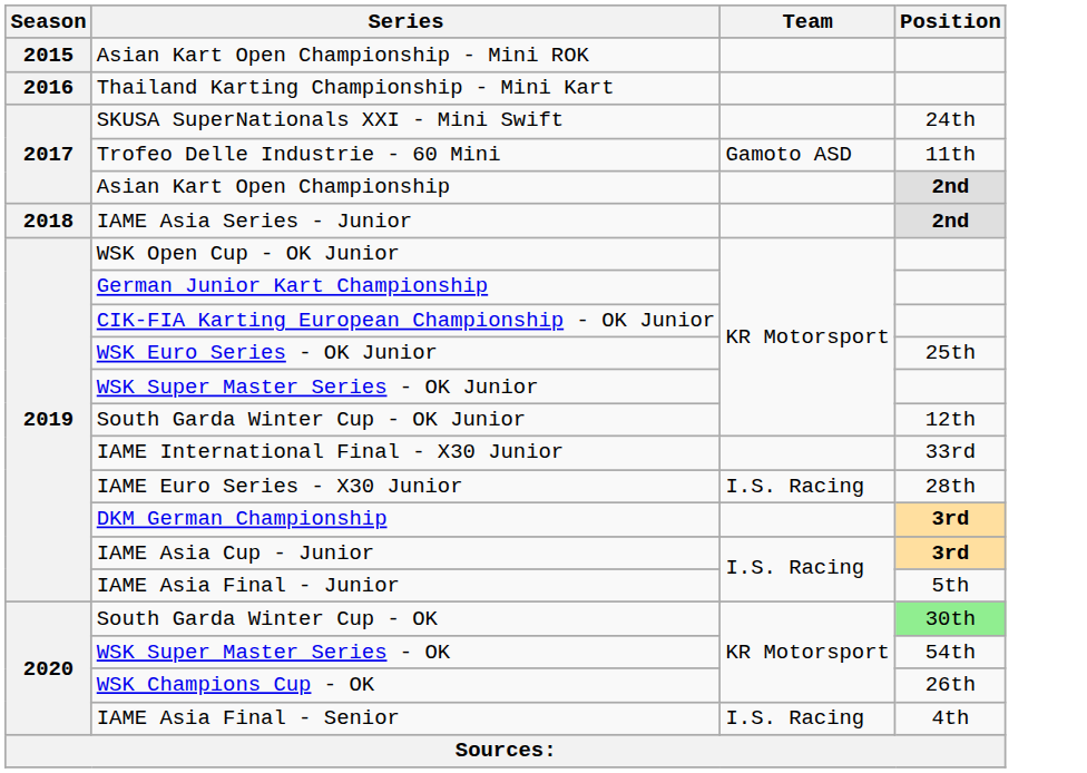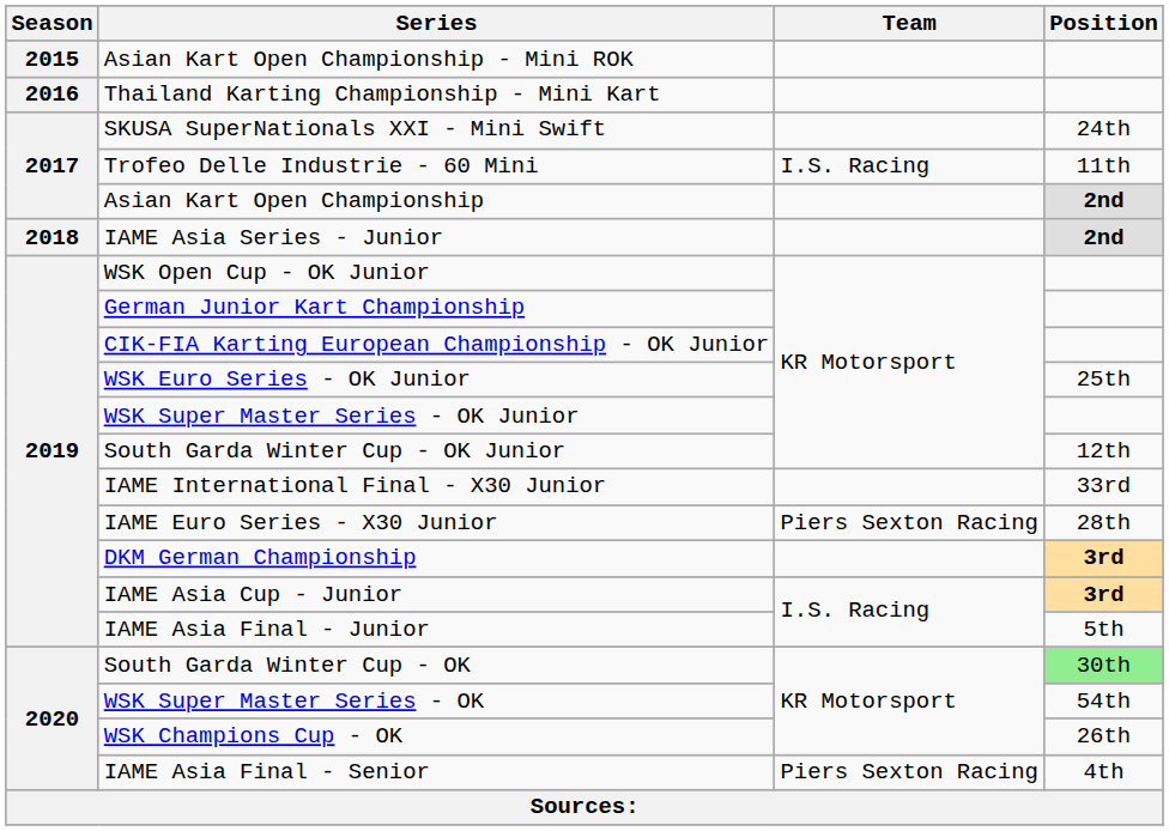Trofeo Delle Industrie - 60 Mini | Team: Gamoto ASD -> I.S. Racing
IAME Euro Series - X30 Junior | Team: I.S. Racing -> Piers Sexton Racing
IAME Asia Final - Senior | Team: I.S. Racing -> Piers Sexton Racing
